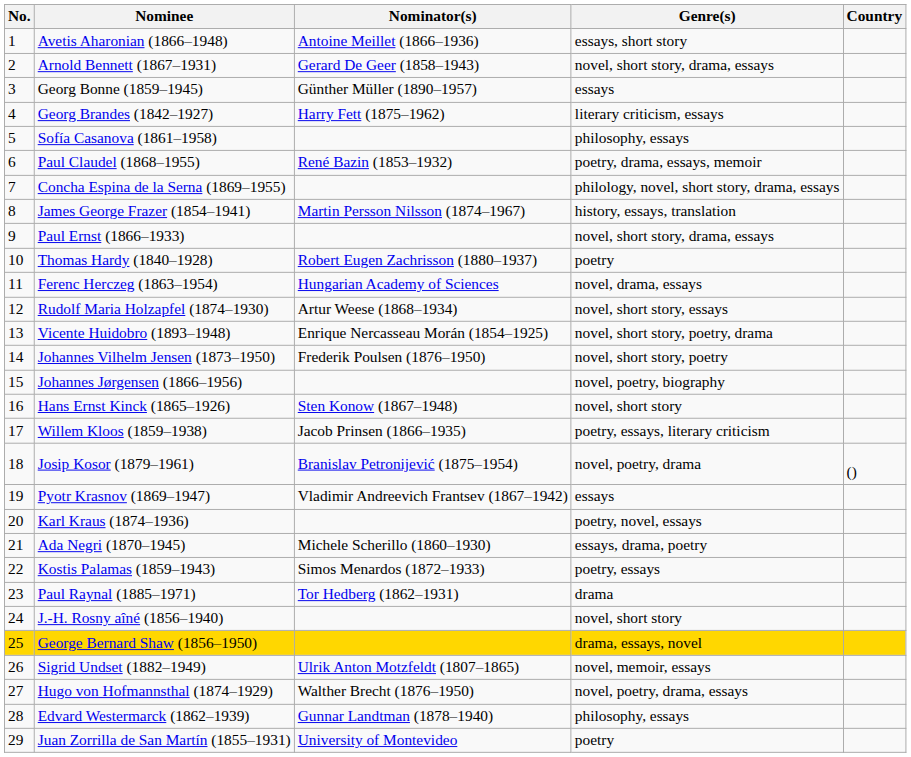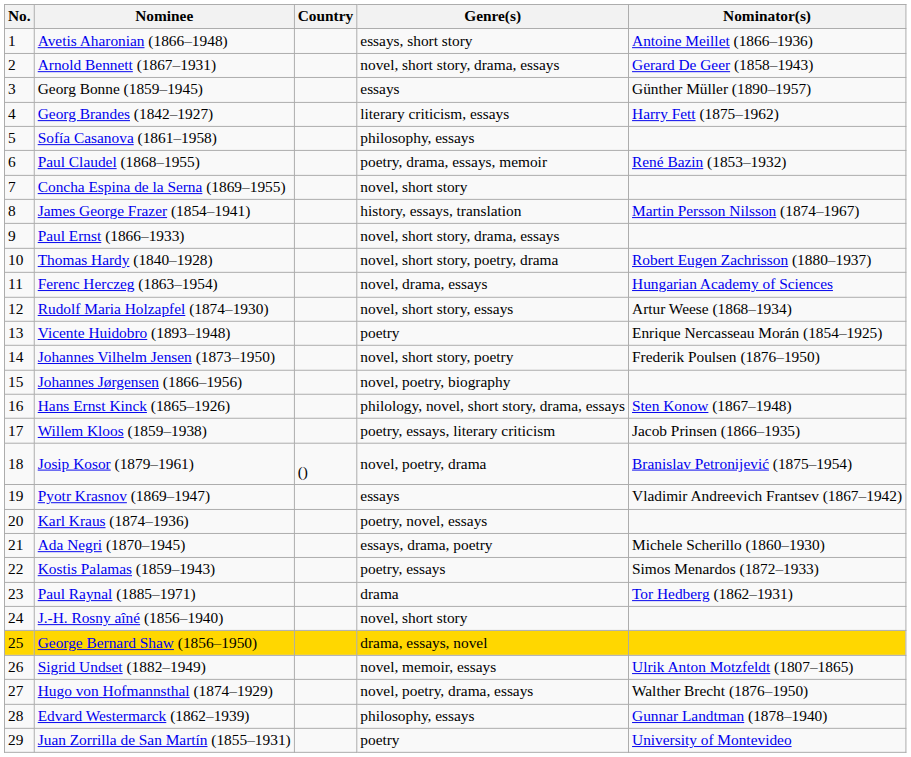columns swapped: Country <-> Nominator(s)
Concha Espina de la Serna (1869–1955) | Genre(s): philology, novel, short story, drama, essays -> novel, short story
Thomas Hardy (1840–1928) | Genre(s): poetry -> novel, short story, poetry, drama
Vicente Huidobro (1893–1948) | Genre(s): novel, short story, poetry, drama -> poetry
Hans Ernst Kinck (1865–1926) | Genre(s): novel, short story -> philology, novel, short story, drama, essays
